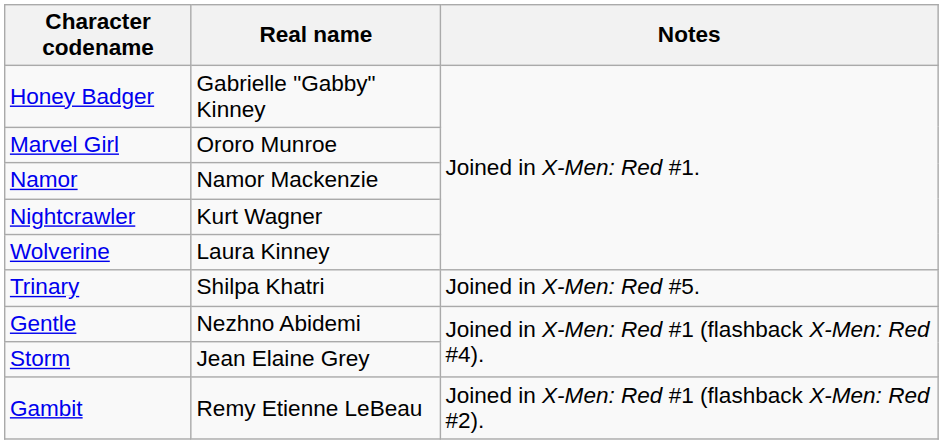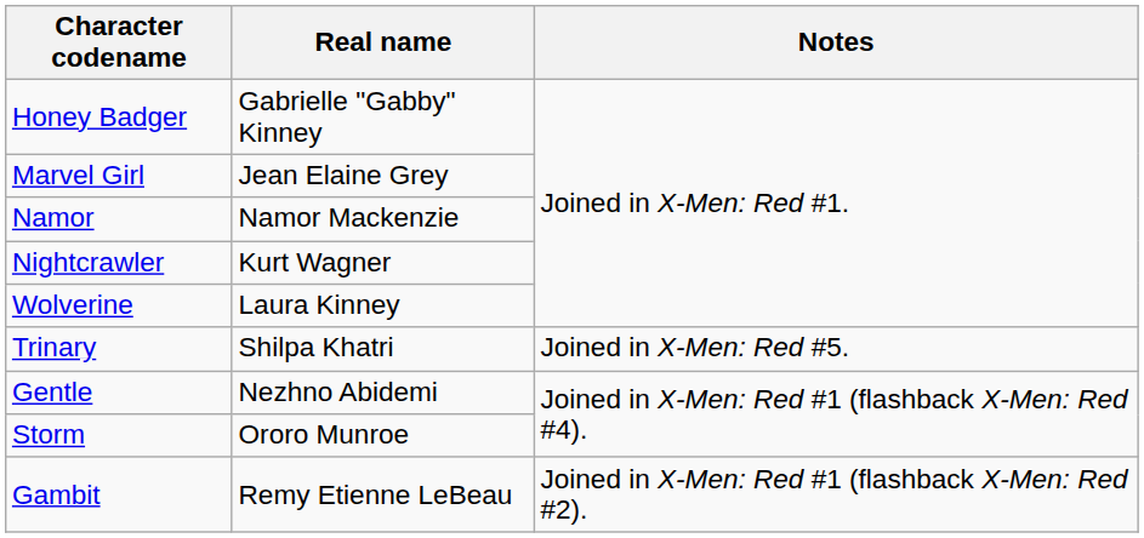Marvel Girl | Real name: Ororo Munroe -> Jean Elaine Grey
Storm | Real name: Jean Elaine Grey -> Ororo Munroe
